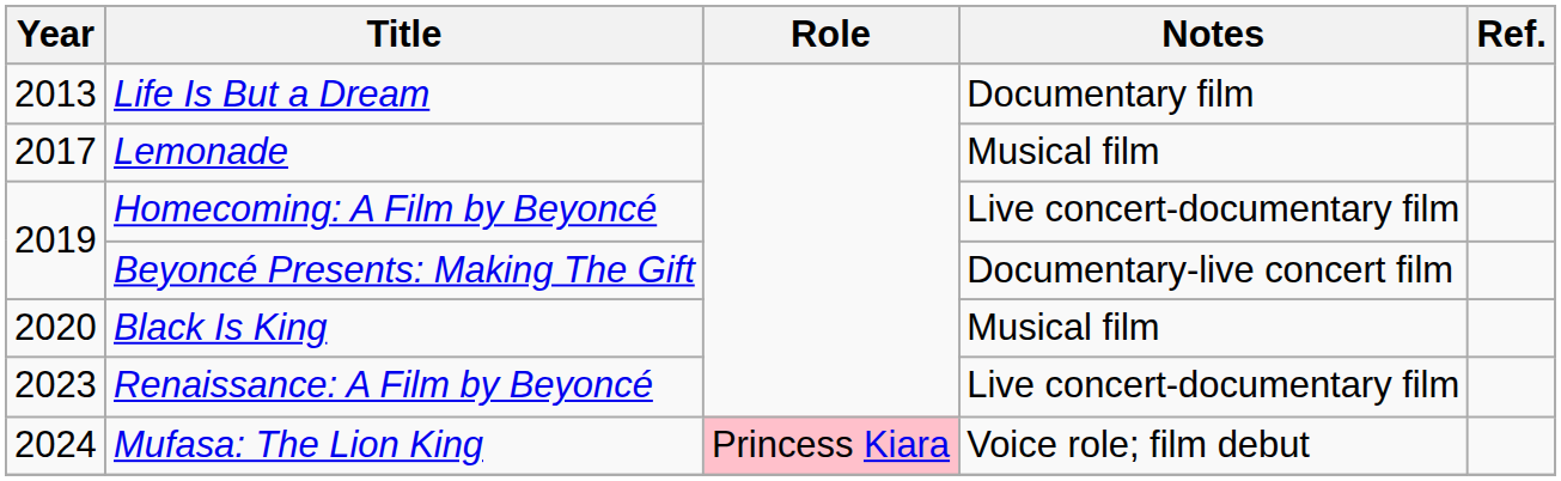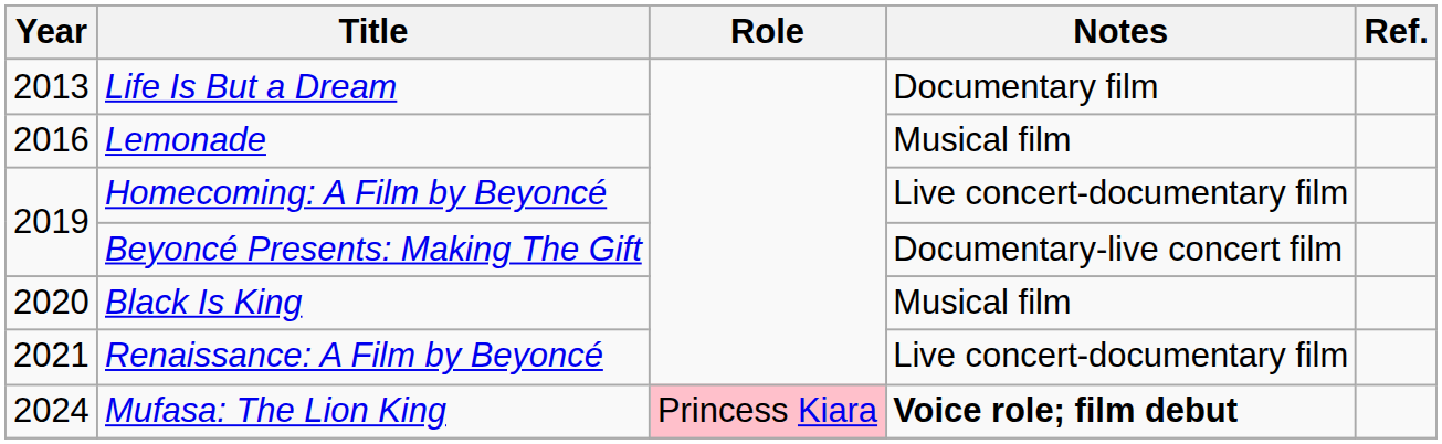Lemonade | Year: 2017 -> 2016
Renaissance: A Film by Beyoncé | Year: 2023 -> 2021
Mufasa: The Lion King | Notes: normal -> bold
